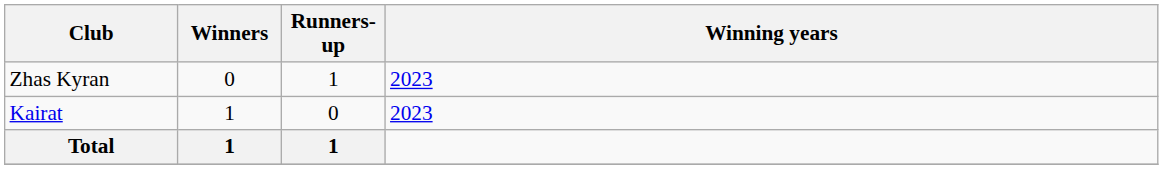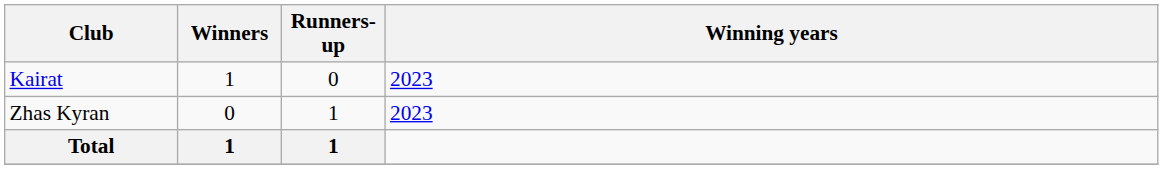rows swapped: Kairat <-> Zhas Kyran
